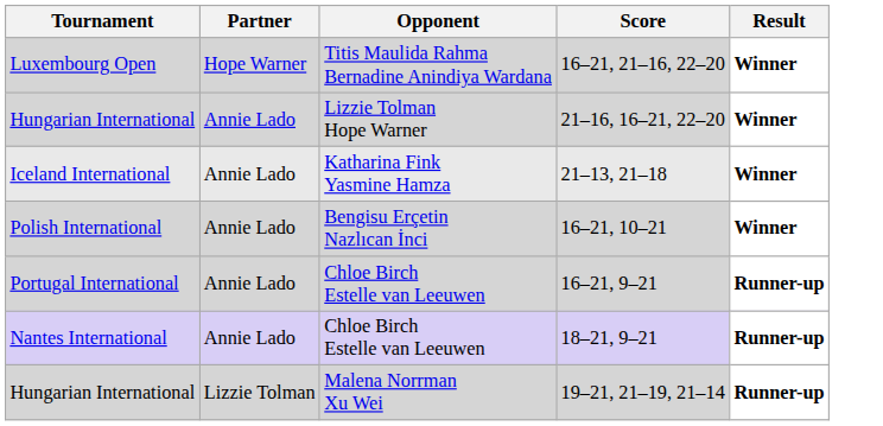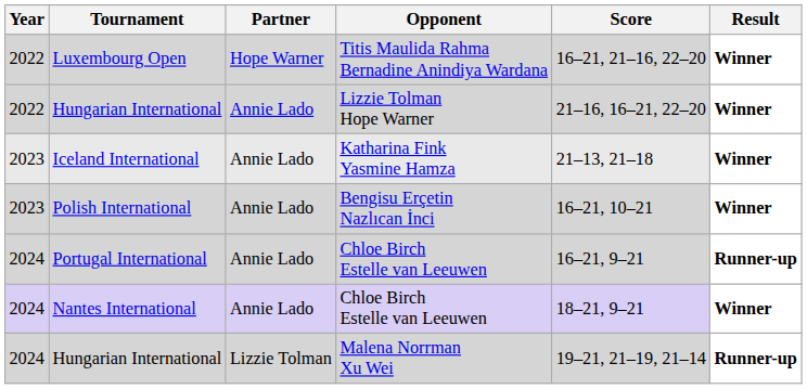+ column: Year | 2022 | 2022 | 2023 | 2023 | 2024 | 2024 | 2024
Nantes International | Result: Runner-up -> Winner
